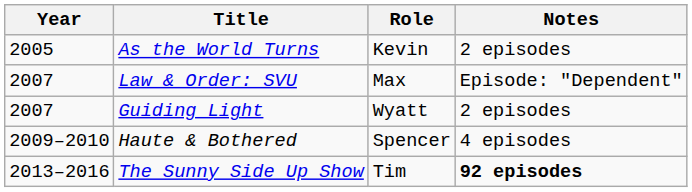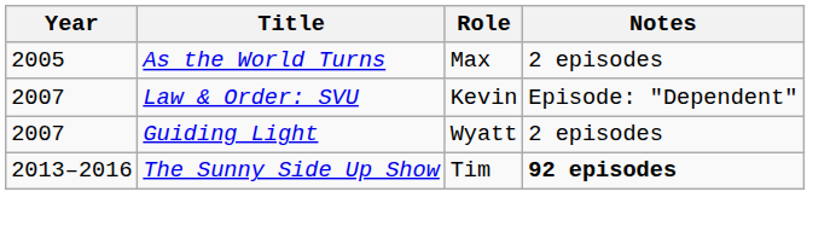As the World Turns | Role: Kevin -> Max
Law & Order: SVU | Role: Max -> Kevin
- row: 2009–2010 | Haute & Bothered | Spencer | 4 episodes
